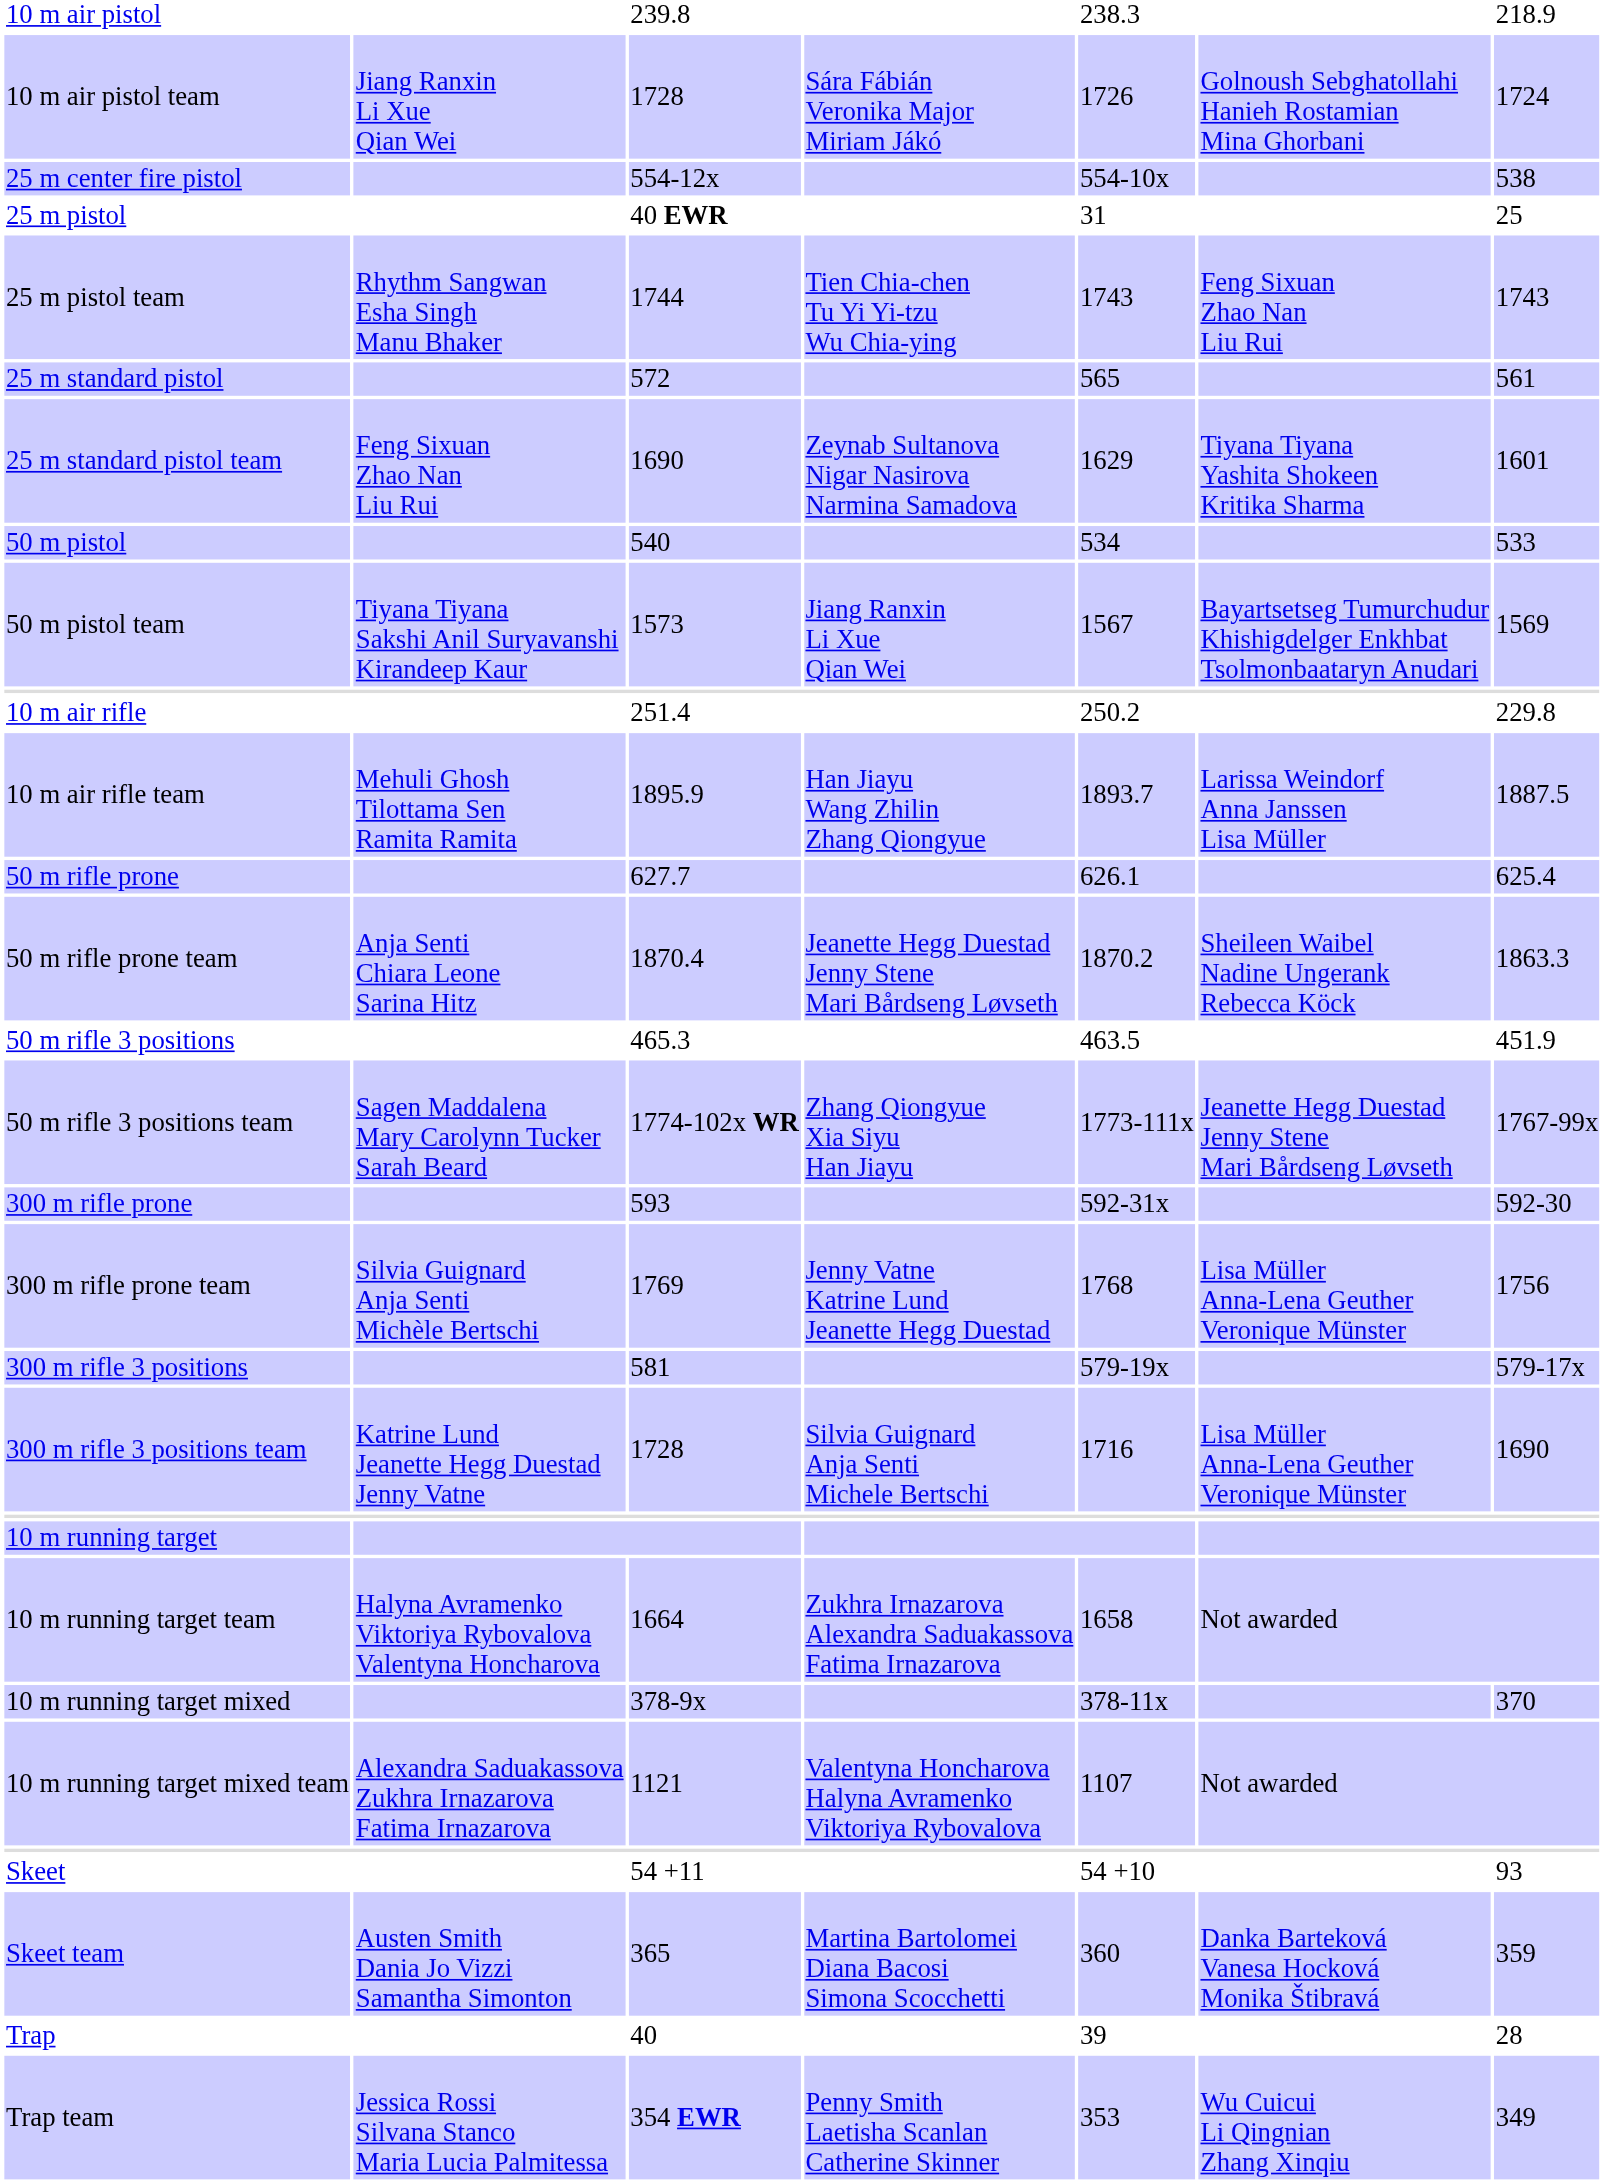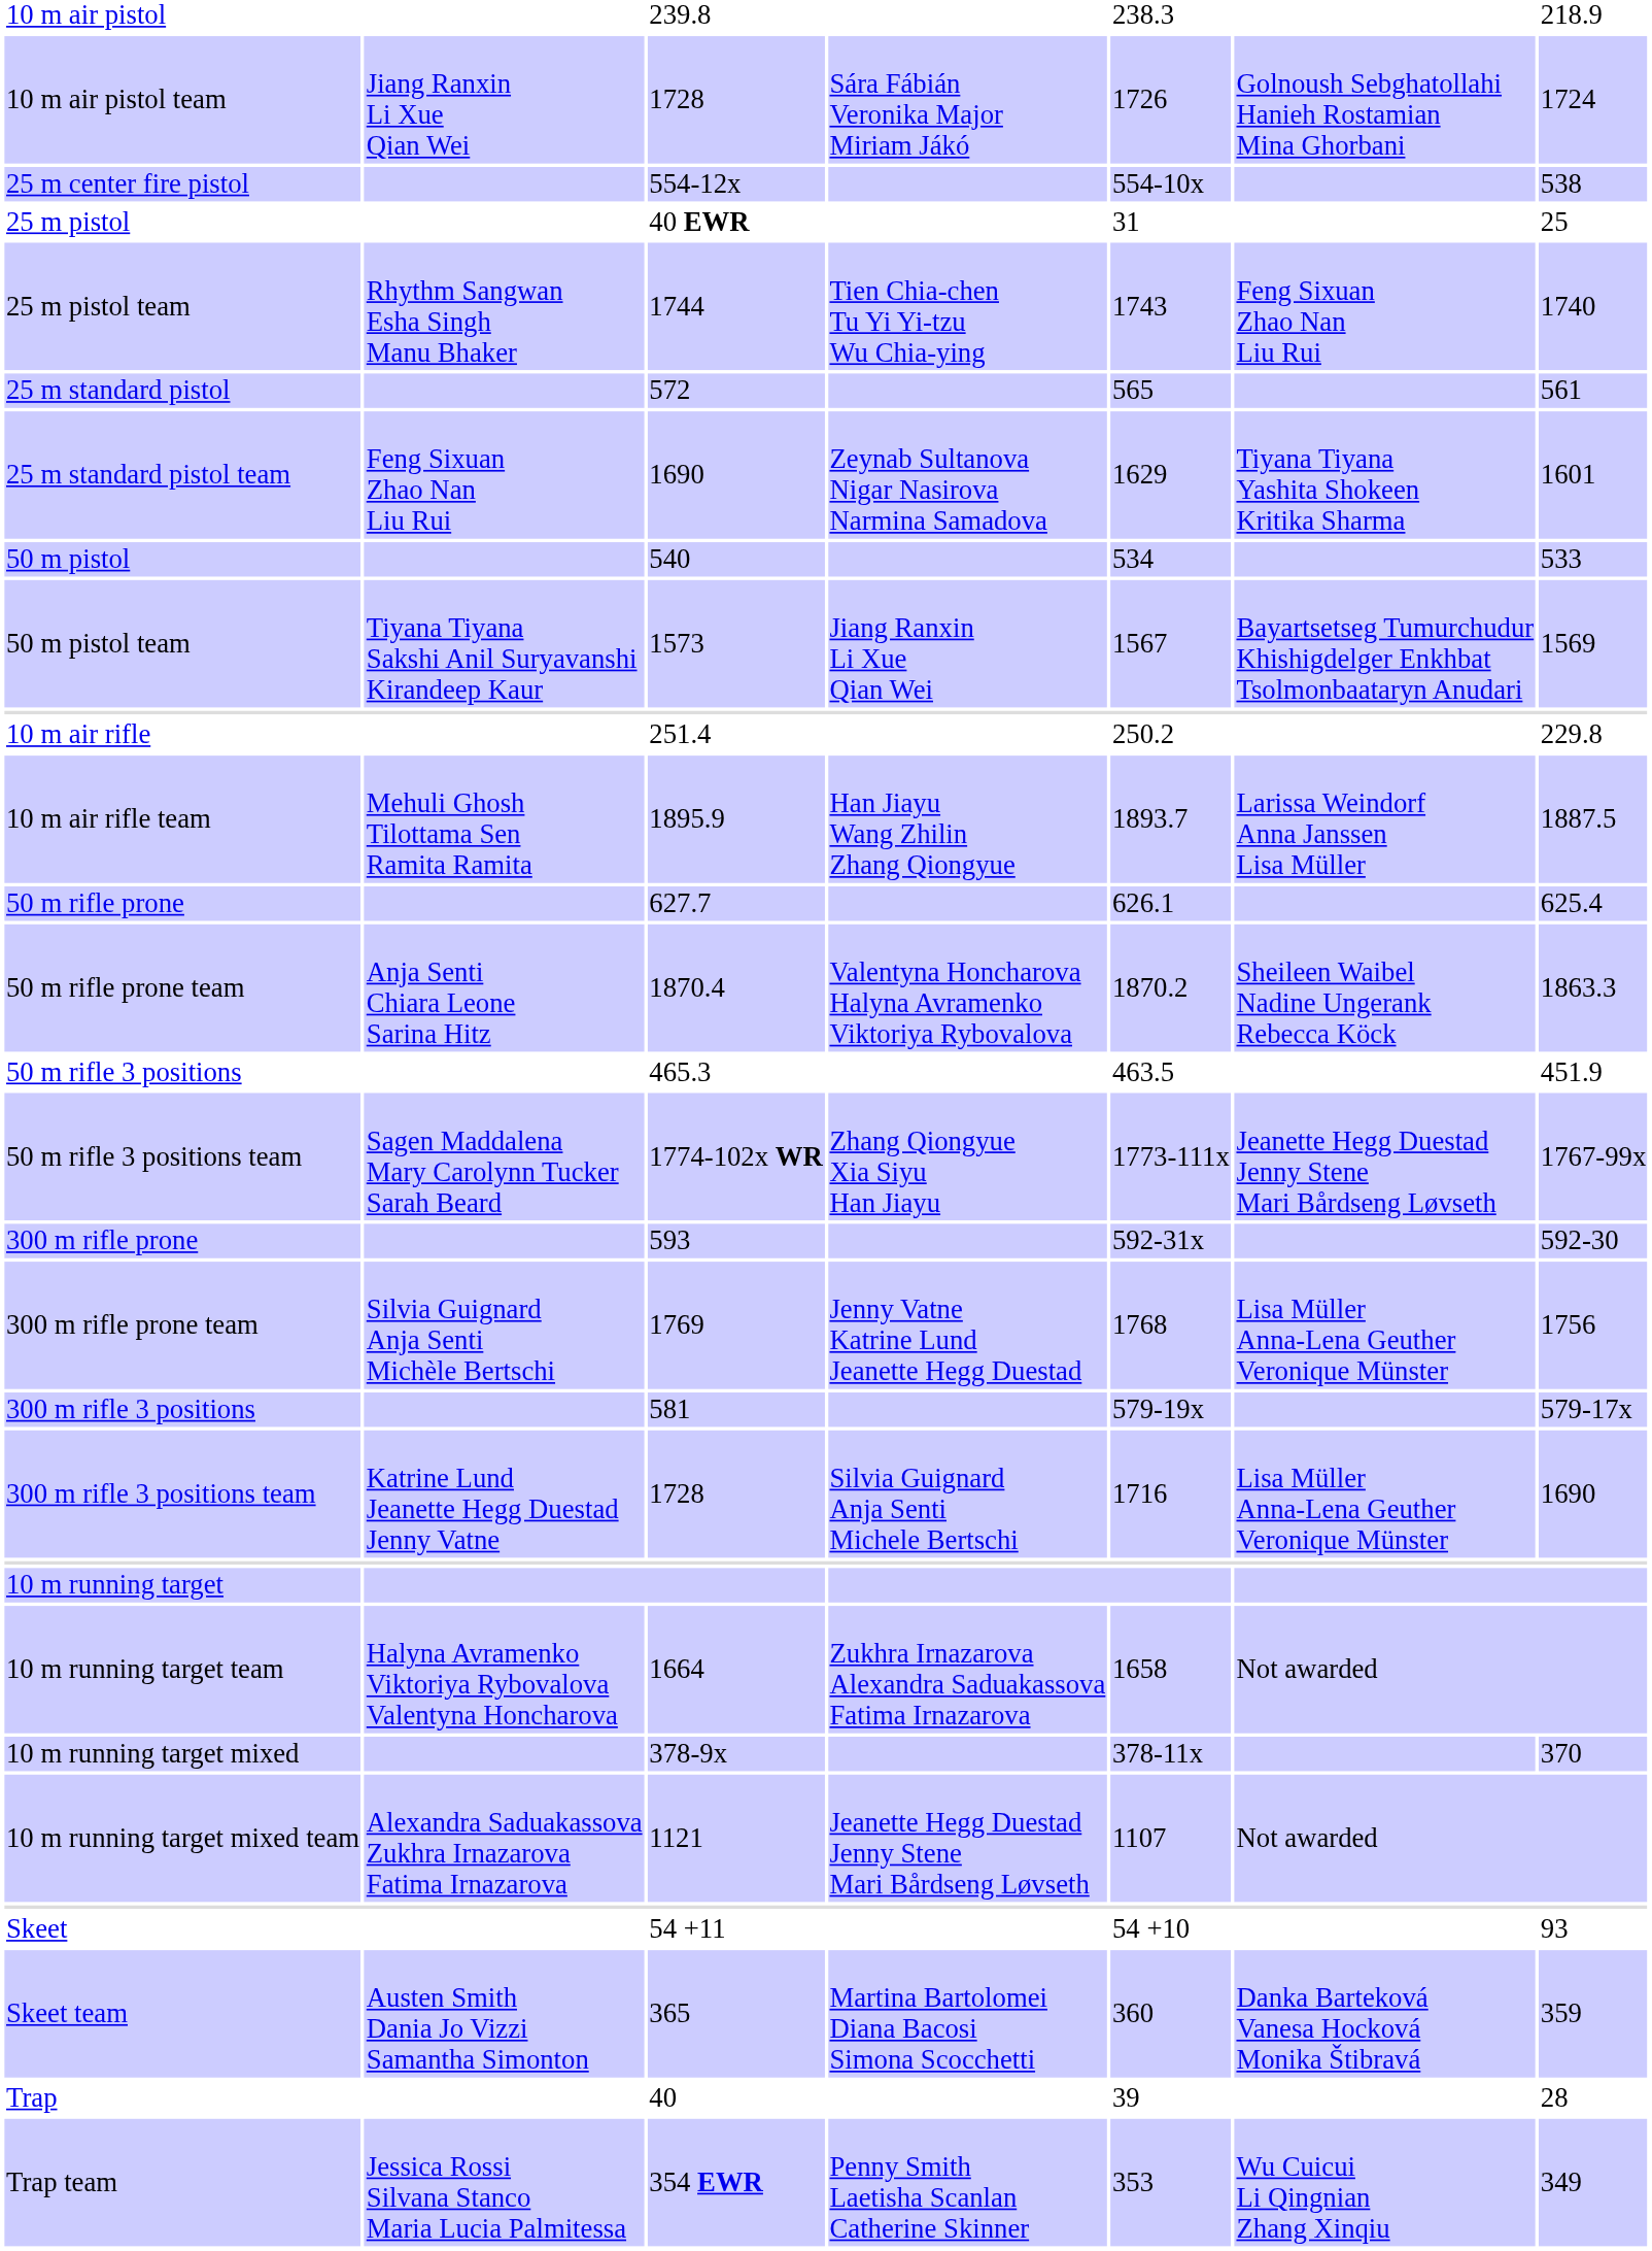25 m pistol team | column 7: 1743 -> 1740
50 m rifle prone team | column 4: Jeanette Hegg Duestad Jenny Stene Mari Bårdseng Løvseth -> Valentyna Honcharova Halyna Avramenko Viktoriya Rybovalova
10 m running target mixed team | column 4: Valentyna Honcharova Halyna Avramenko Viktoriya Rybovalova -> Jeanette Hegg Duestad Jenny Stene Mari Bårdseng Løvseth
